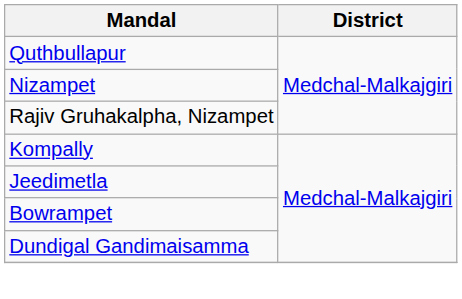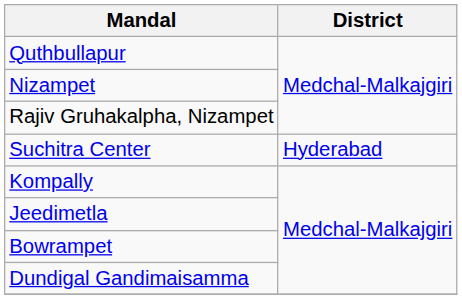+ row: Suchitra Center | Hyderabad
